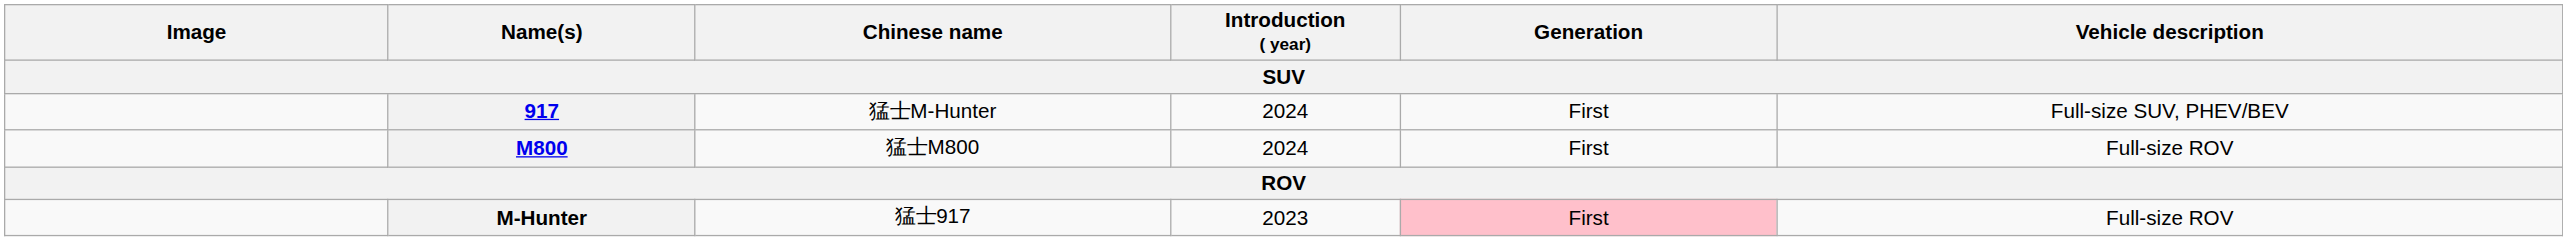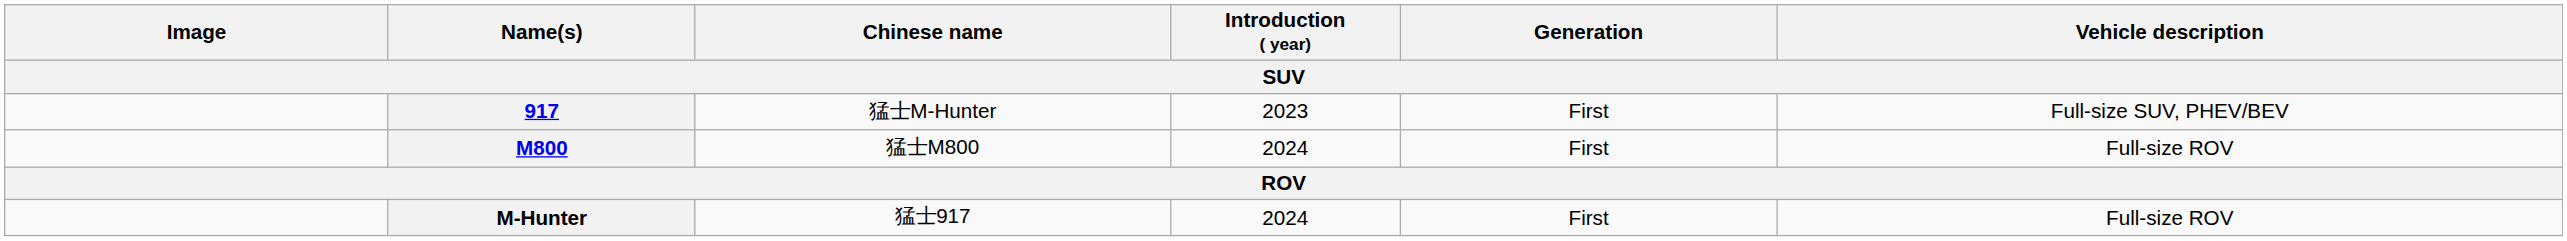917 | Introduction ( year): 2024 -> 2023
M-Hunter | Introduction ( year): 2023 -> 2024
M-Hunter | Generation: pink background -> no background
